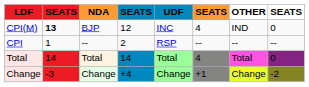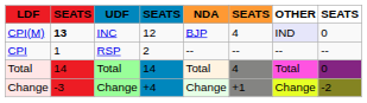columns swapped: UDF <-> NDA
CPI(M) | OTHER: no background -> lavender background
